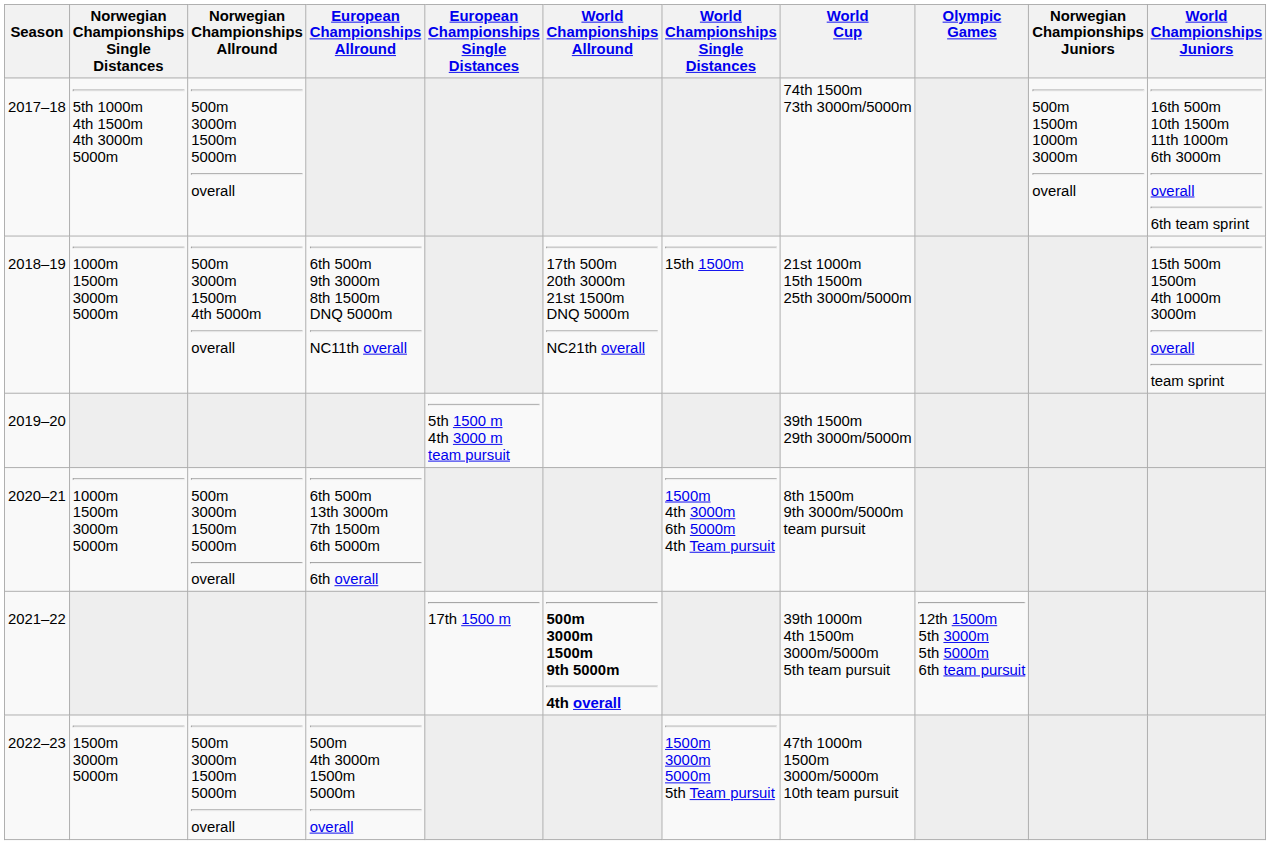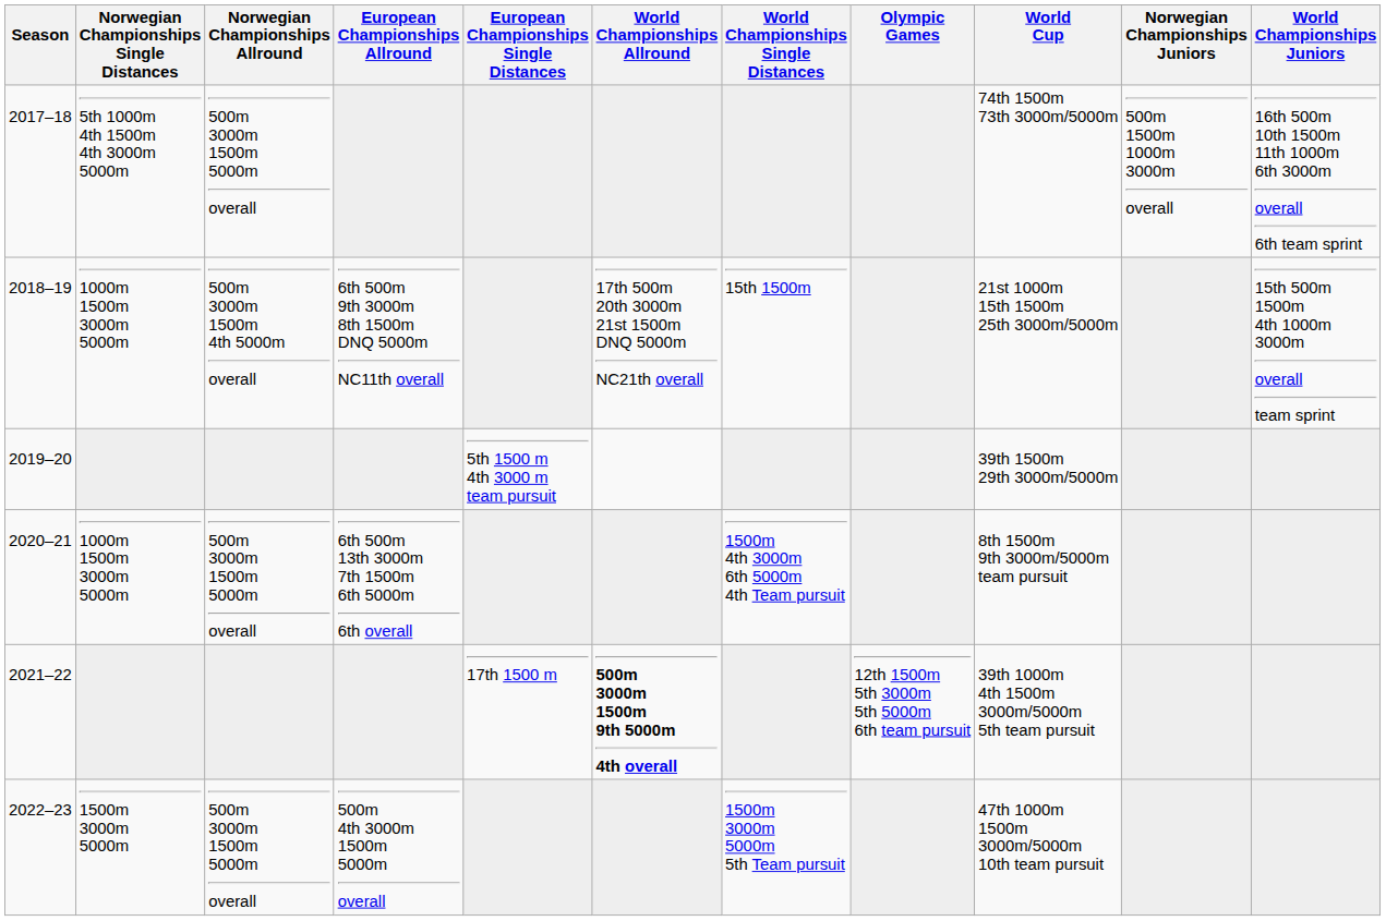columns swapped: Olympic Games <-> World Cup
